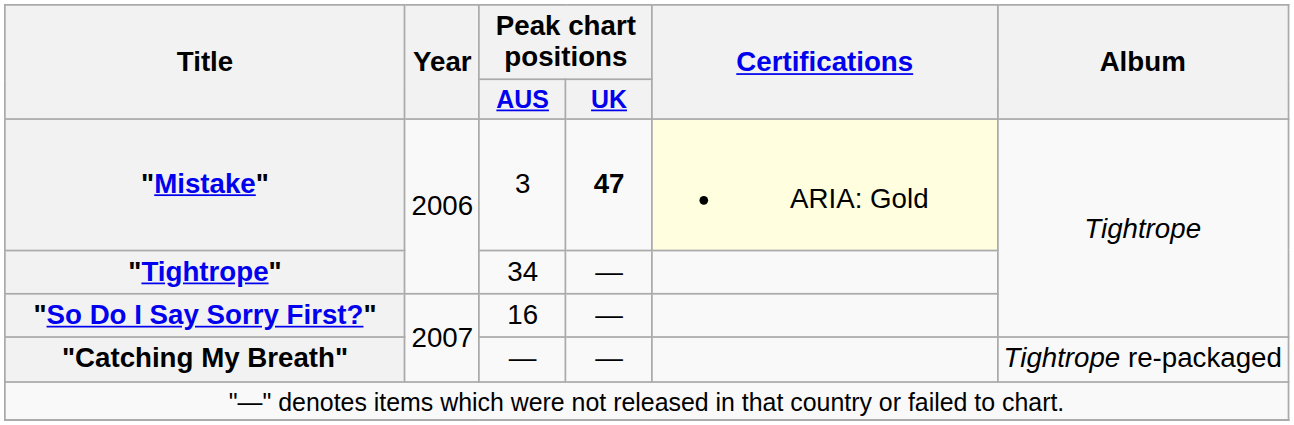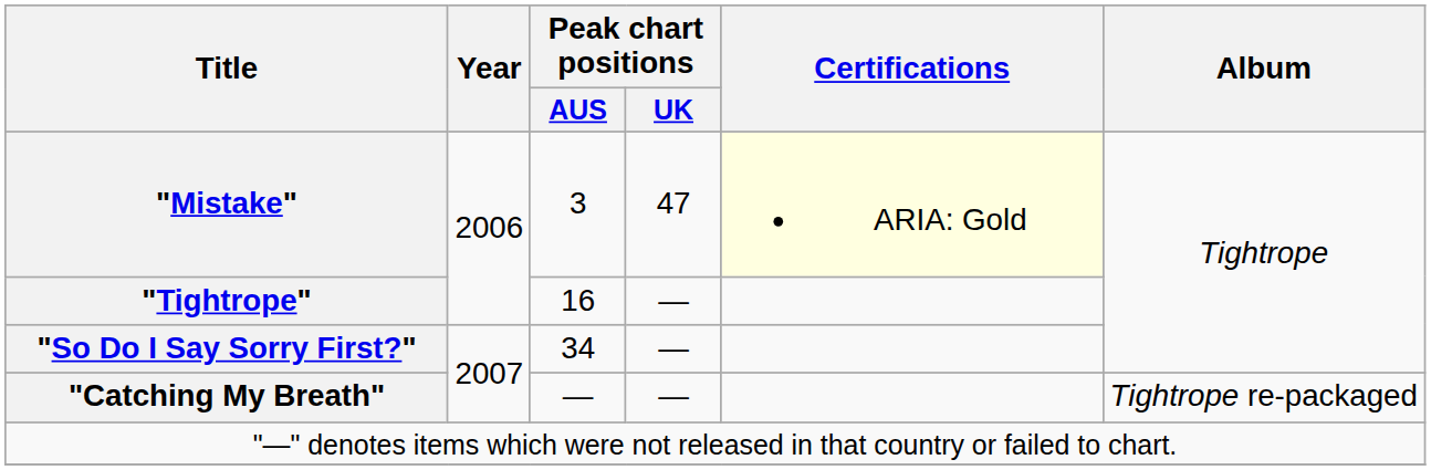"Mistake" | Peak chart positions / UK: bold -> normal
"Tightrope" | Peak chart positions / AUS: 34 -> 16
"So Do I Say Sorry First?" | Peak chart positions / AUS: 16 -> 34
